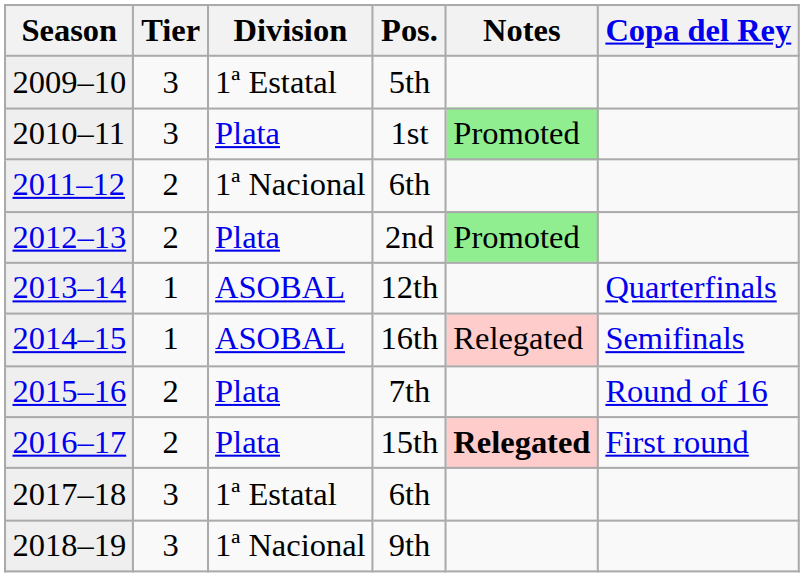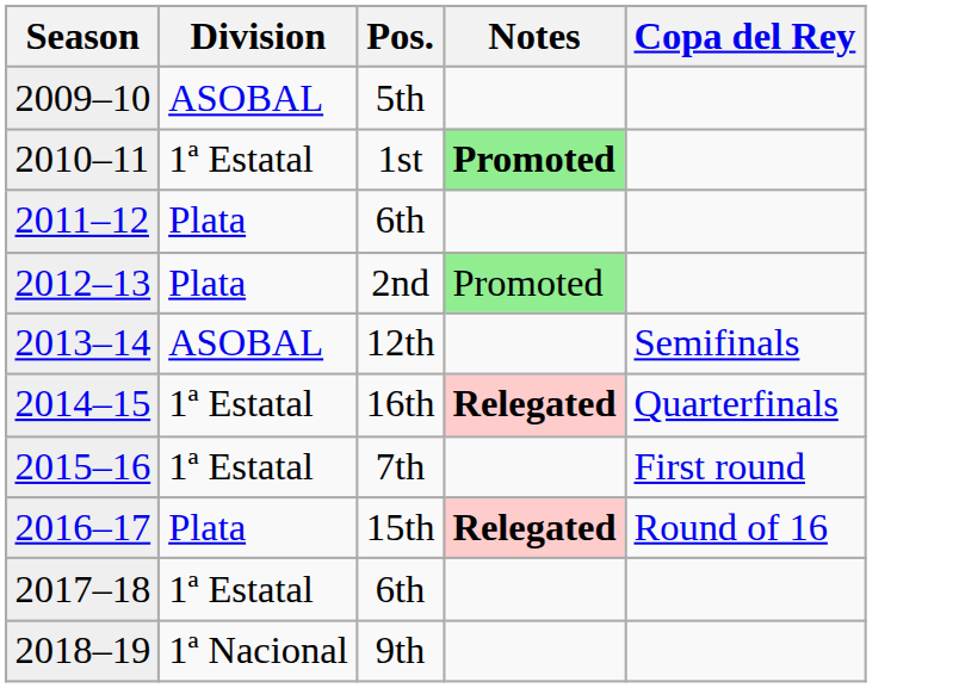- column: Tier | 3 | 3 | 2 | 2 | 1 | 1 | 2 | 2 | 3 | 3
5th | Division: 1ª Estatal -> ASOBAL
1st | Division: Plata -> 1ª Estatal
1st | Notes: normal -> bold
2011–12 / 6th | Division: 1ª Nacional -> Plata
12th | Copa del Rey: Quarterfinals -> Semifinals
16th | Division: ASOBAL -> 1ª Estatal
16th | Notes: normal -> bold
16th | Copa del Rey: Semifinals -> Quarterfinals
7th | Division: Plata -> 1ª Estatal
7th | Copa del Rey: Round of 16 -> First round
15th | Copa del Rey: First round -> Round of 16
